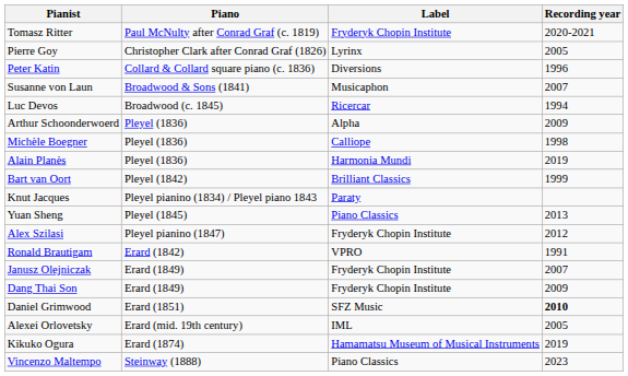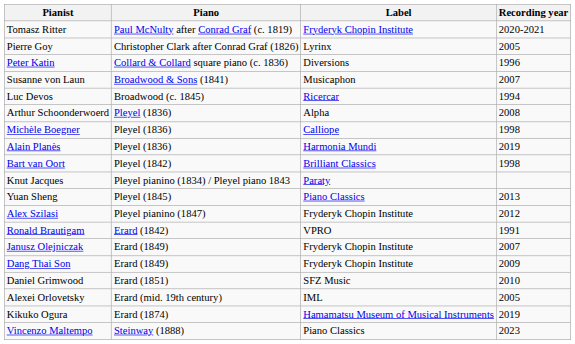Arthur Schoonderwoerd | Recording year: 2009 -> 2008
Bart van Oort | Recording year: 1999 -> 1998
Daniel Grimwood | Recording year: bold -> normal
